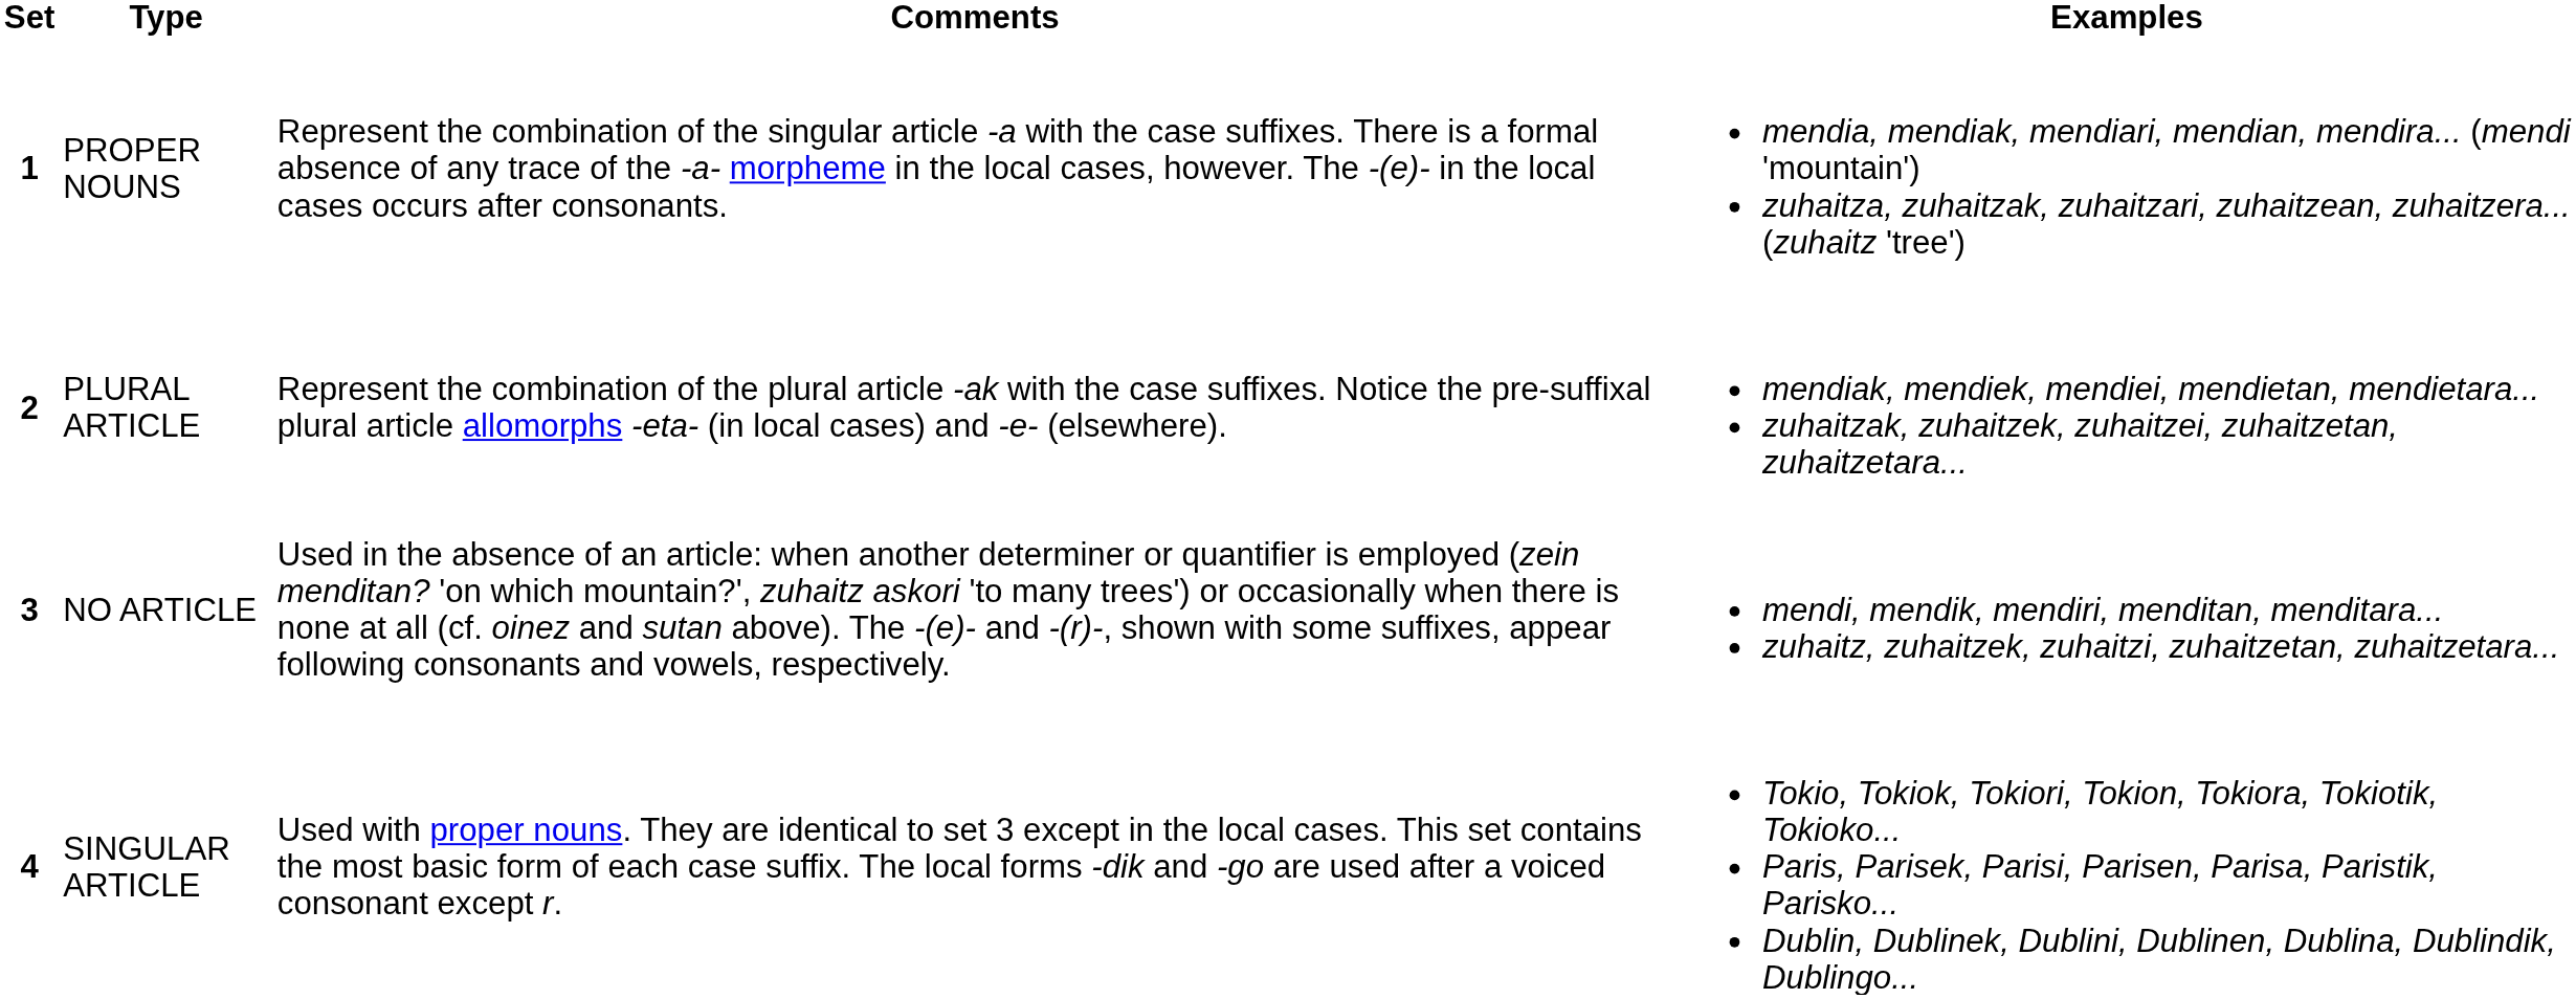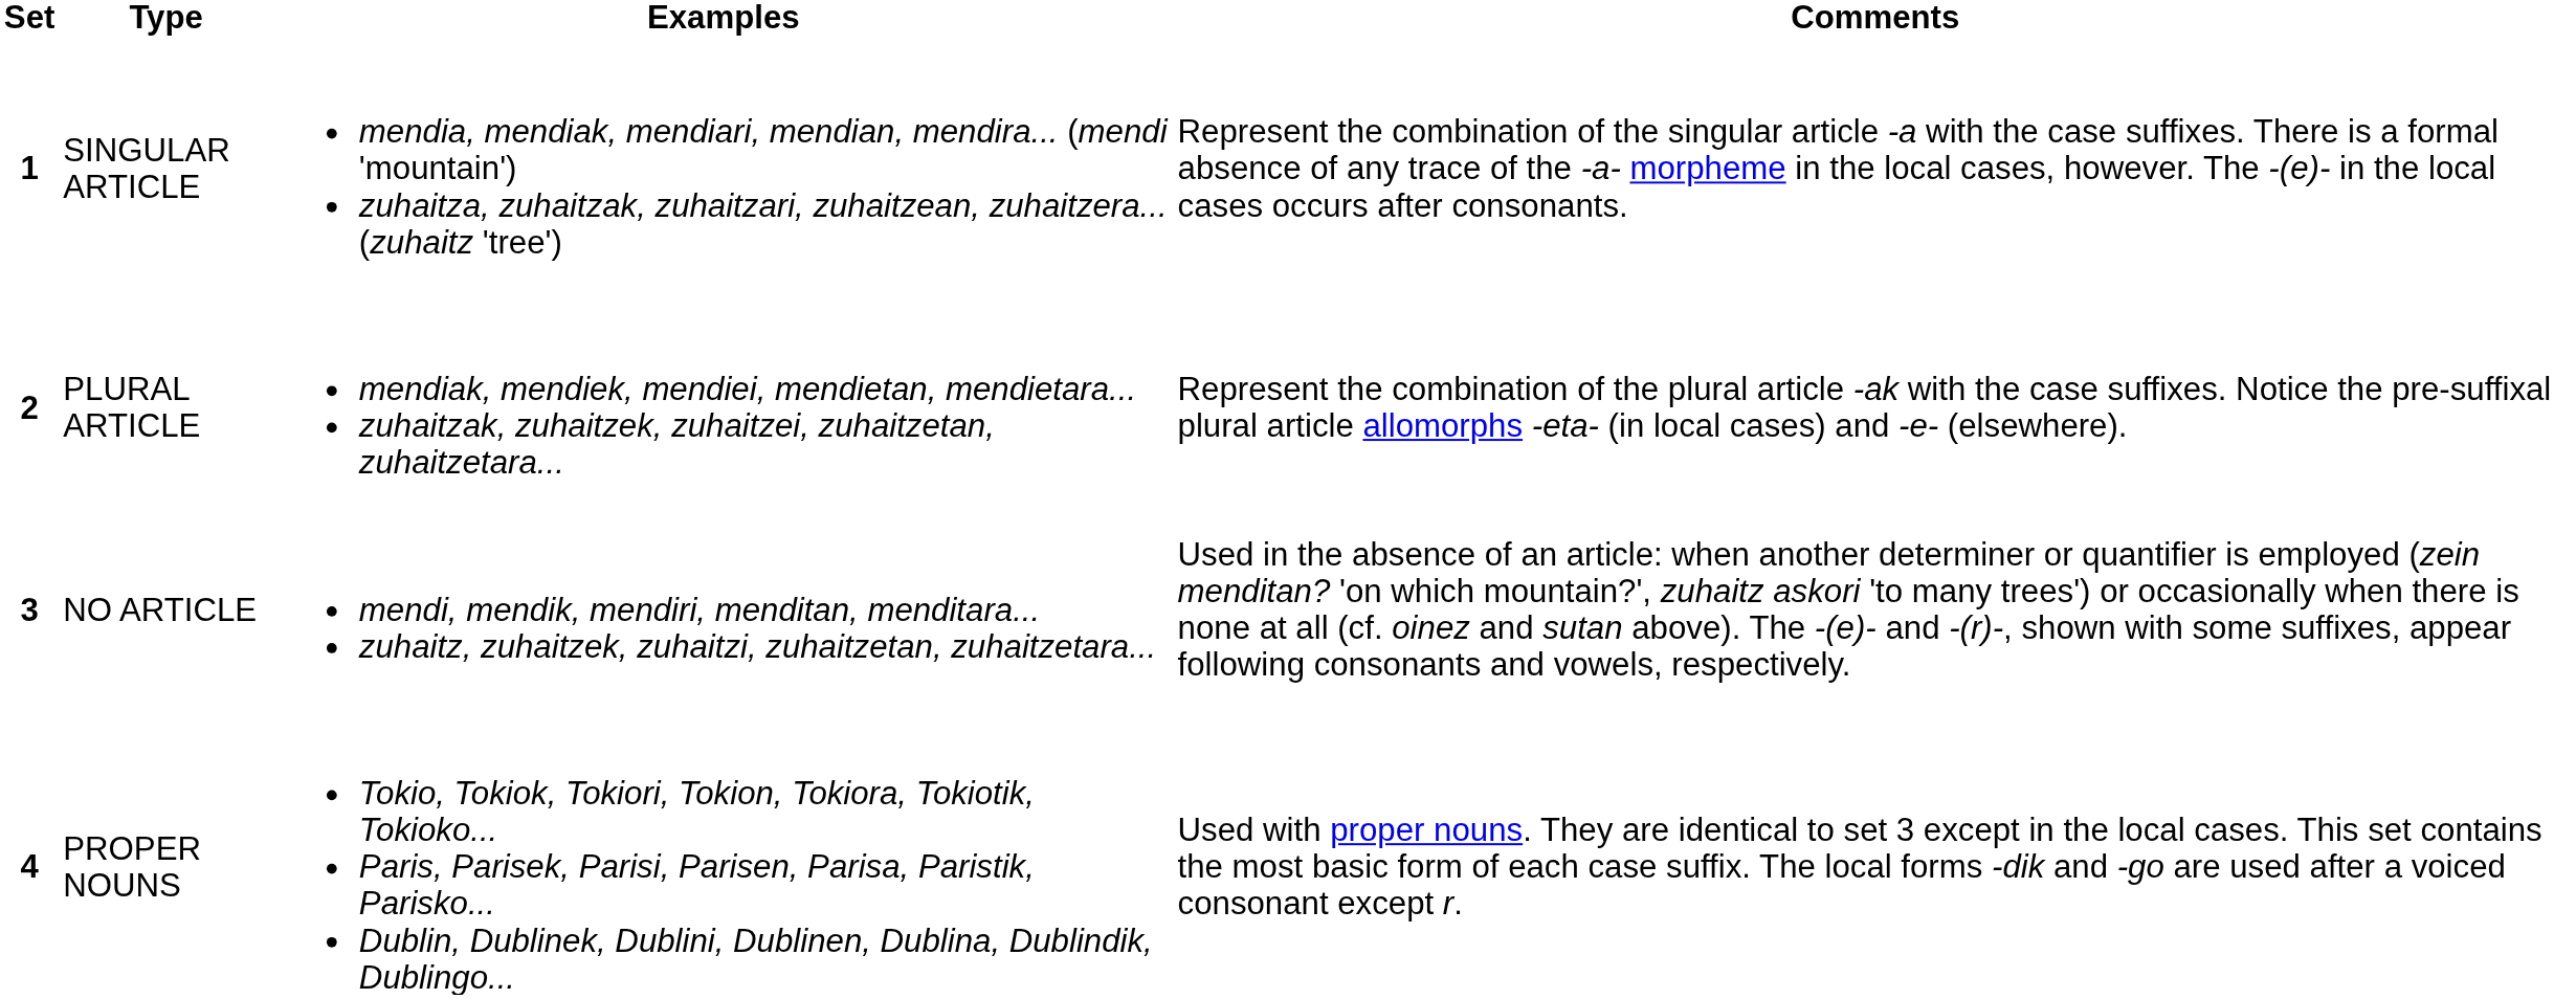columns swapped: Comments <-> Examples
1 | Type: PROPER NOUNS -> SINGULAR ARTICLE
4 | Type: SINGULAR ARTICLE -> PROPER NOUNS
